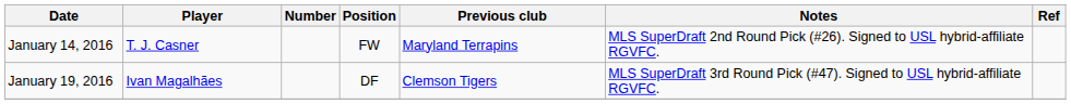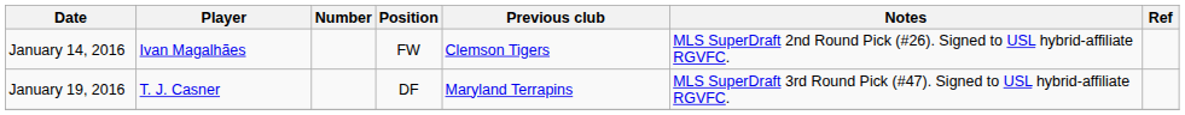January 14, 2016 | Player: T. J. Casner -> Ivan Magalhães
January 14, 2016 | Previous club: Maryland Terrapins -> Clemson Tigers
January 19, 2016 | Player: Ivan Magalhães -> T. J. Casner
January 19, 2016 | Previous club: Clemson Tigers -> Maryland Terrapins
